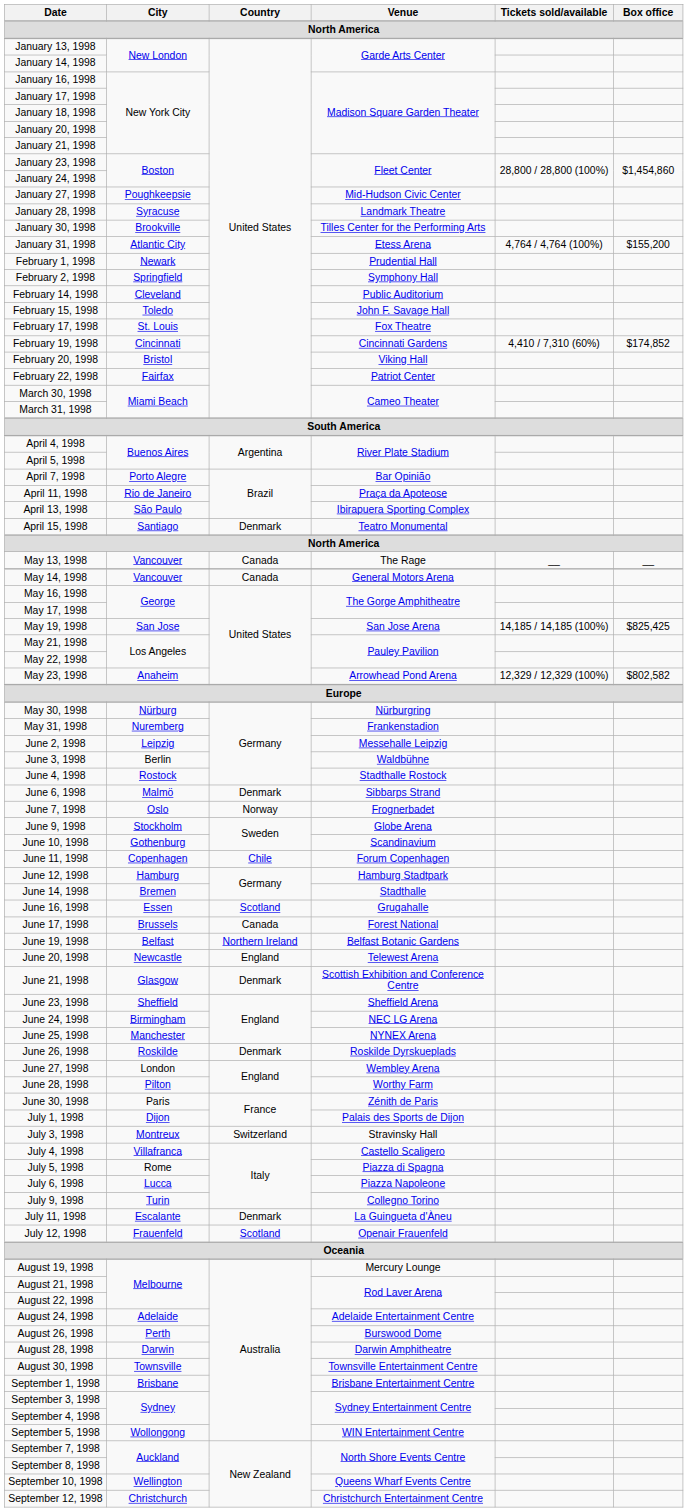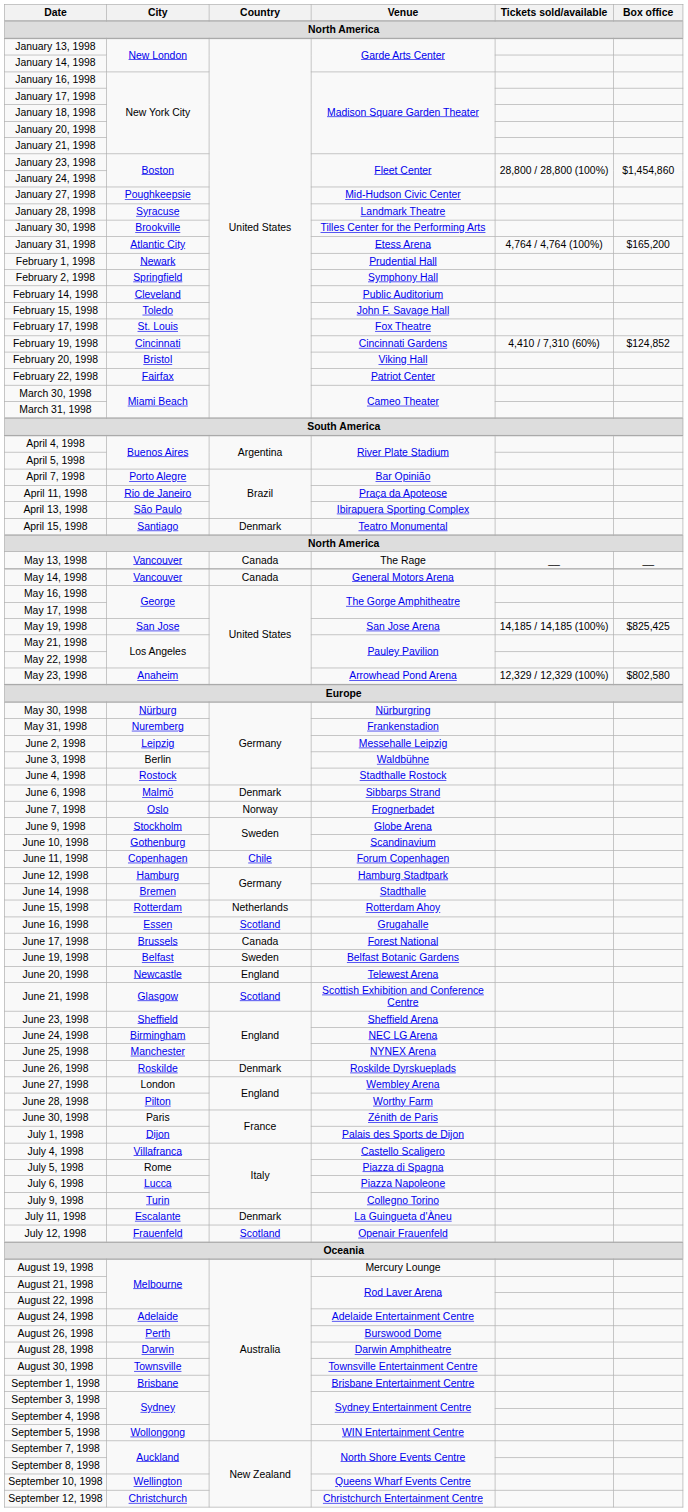January 31, 1998 | Box office: $155,200 -> $165,200
February 19, 1998 | Box office: $174,852 -> $124,852
May 23, 1998 | Box office: $802,582 -> $802,580
+ row: June 15, 1998 | Rotterdam | Netherlands | Rotterdam Ahoy
June 19, 1998 | Country: Northern Ireland -> Sweden
June 21, 1998 | Country: Denmark -> Scotland
- row: July 3, 1998 | Montreux | Switzerland | Stravinsky Hall
